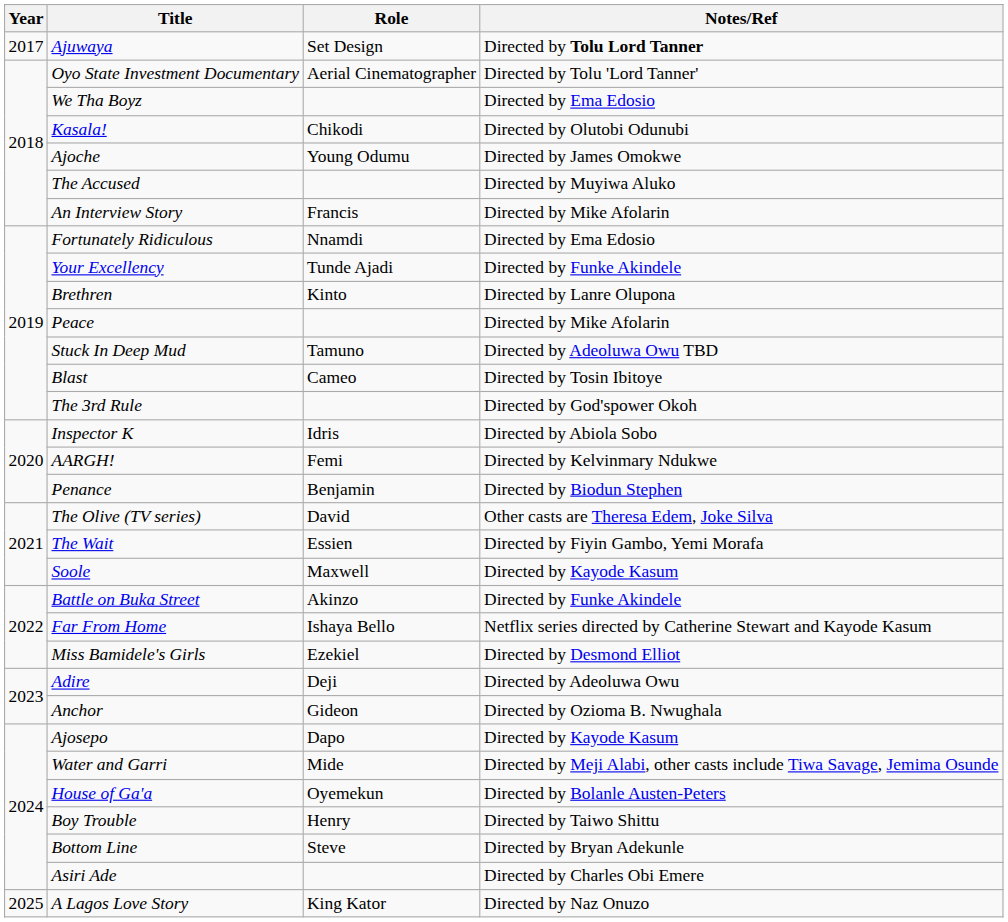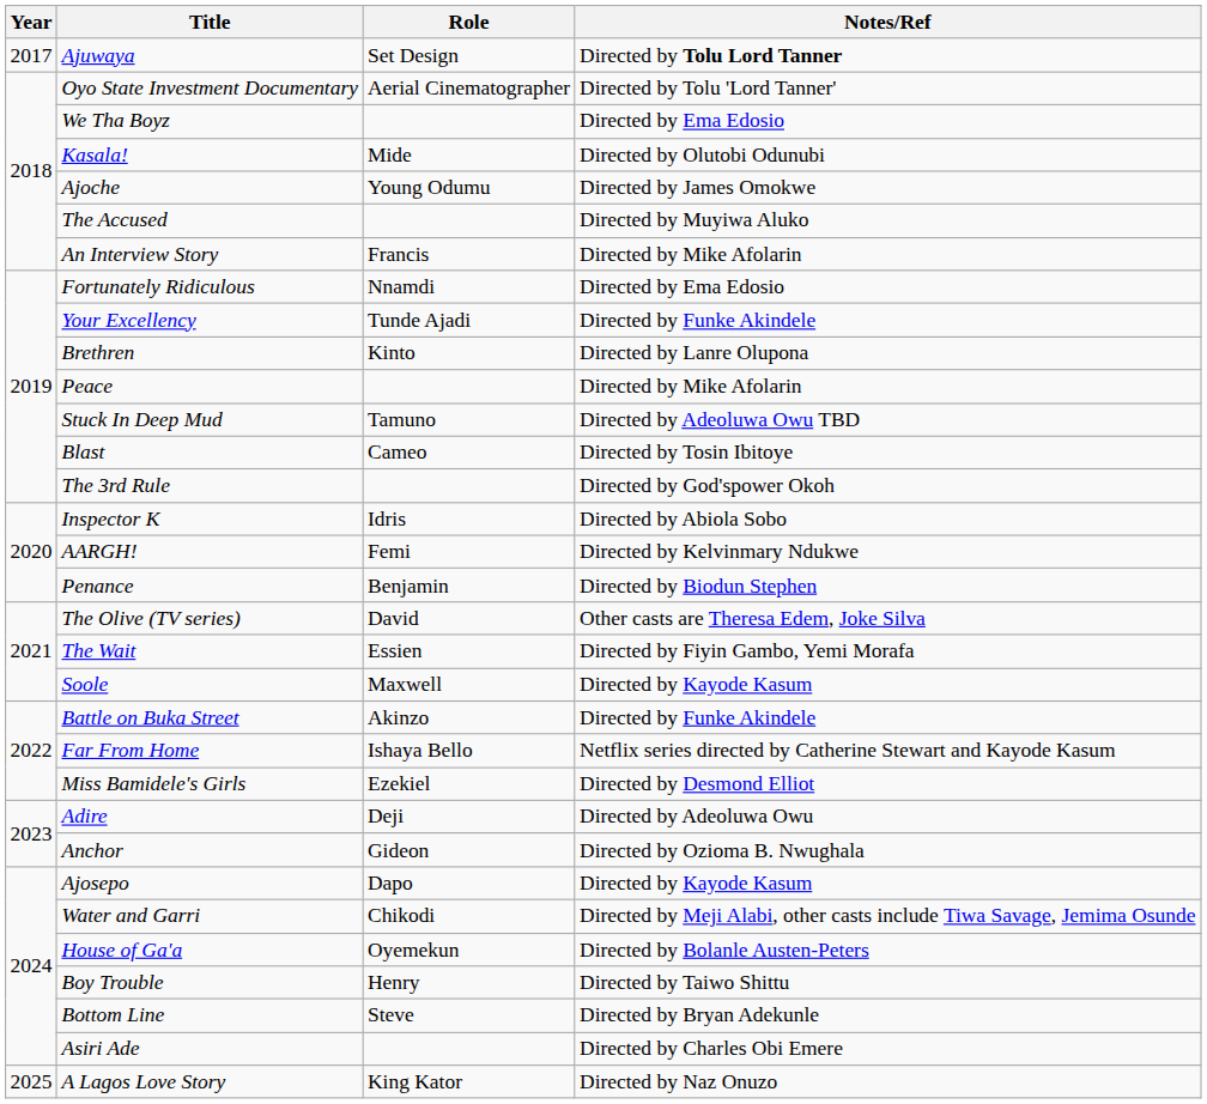Kasala! | Role: Chikodi -> Mide
Water and Garri | Role: Mide -> Chikodi
